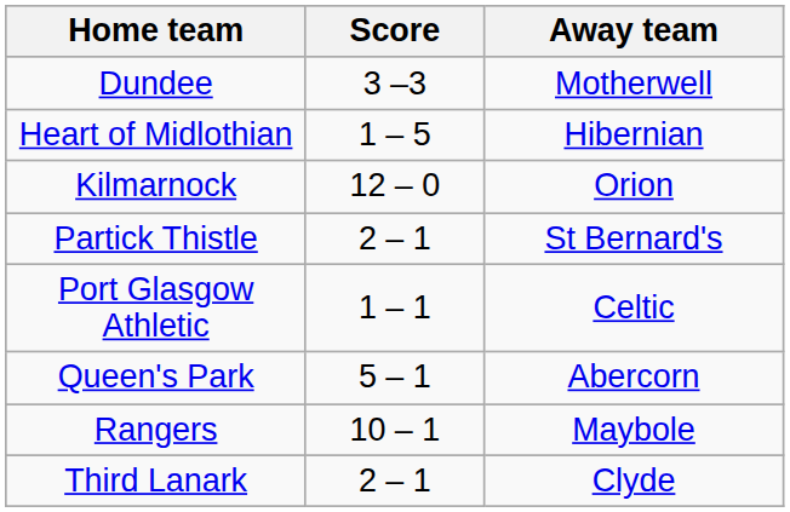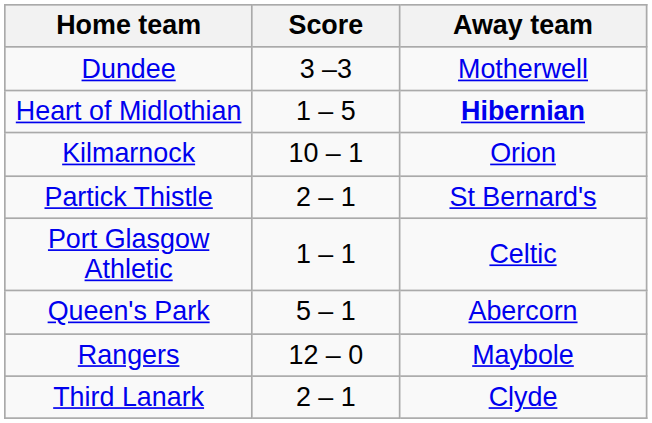Heart of Midlothian | Away team: normal -> bold
Kilmarnock | Score: 12 – 0 -> 10 – 1
Rangers | Score: 10 – 1 -> 12 – 0
